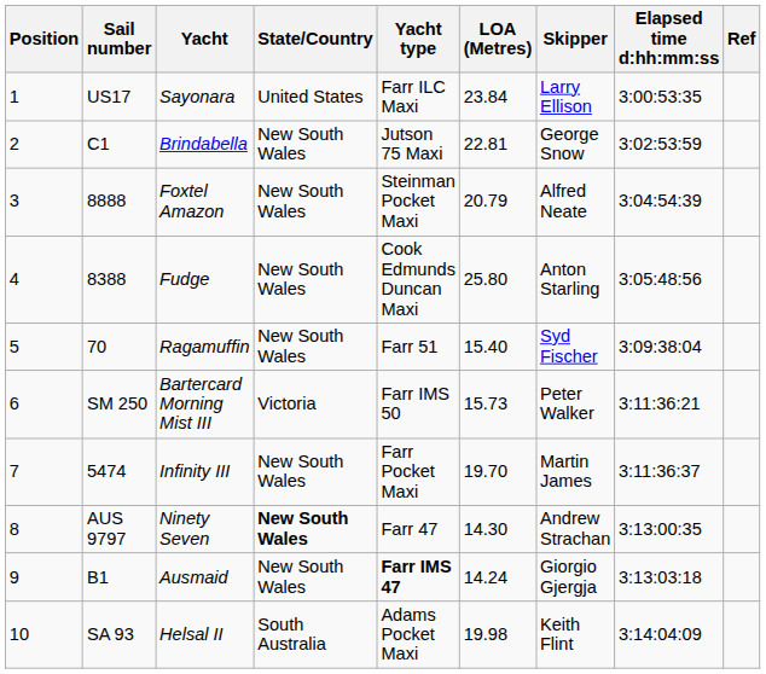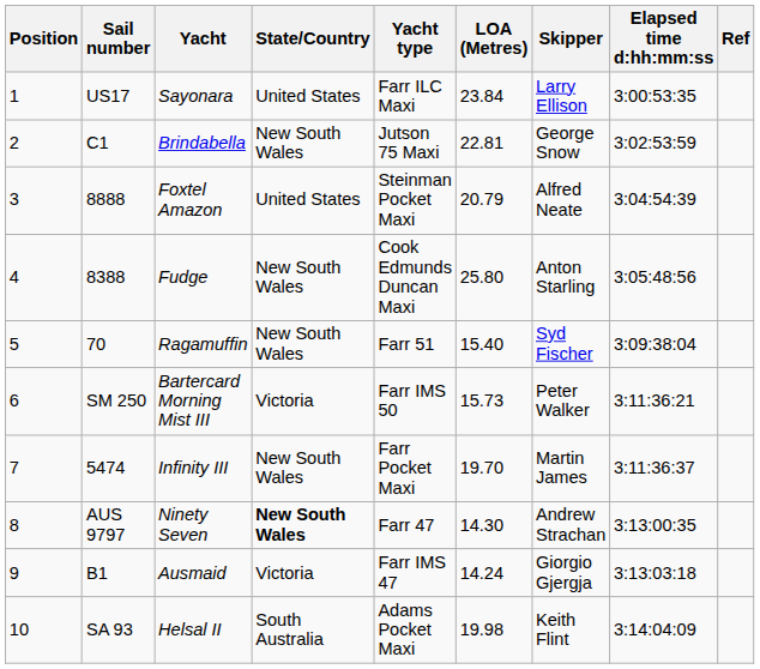Foxtel Amazon | State/Country: New South Wales -> United States
Ausmaid | State/Country: New South Wales -> Victoria
Ausmaid | Yacht type: bold -> normal
